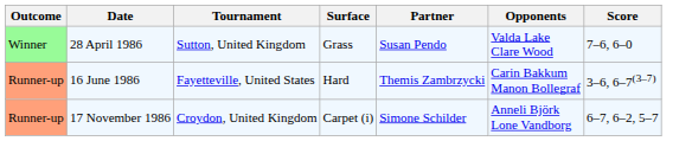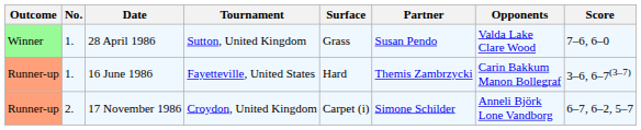+ column: No. | 1. | 1. | 2.
